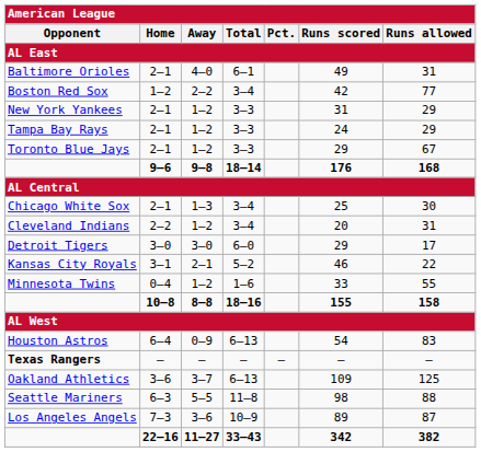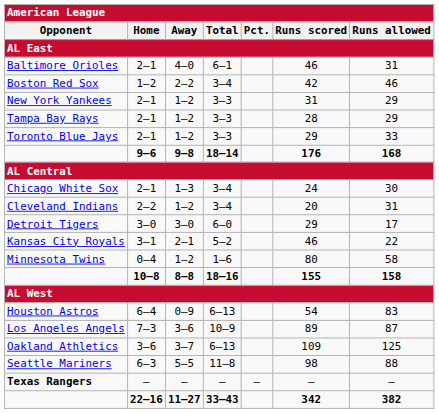Baltimore Orioles | Runs scored: 49 -> 46
Boston Red Sox | Runs allowed: 77 -> 46
Tampa Bay Rays | Runs scored: 24 -> 28
Toronto Blue Jays | Runs allowed: 67 -> 33
Chicago White Sox | Runs scored: 25 -> 24
Minnesota Twins | Runs scored: 33 -> 80
Minnesota Twins | Runs allowed: 55 -> 58
rows swapped: Los Angeles Angels <-> Texas Rangers
